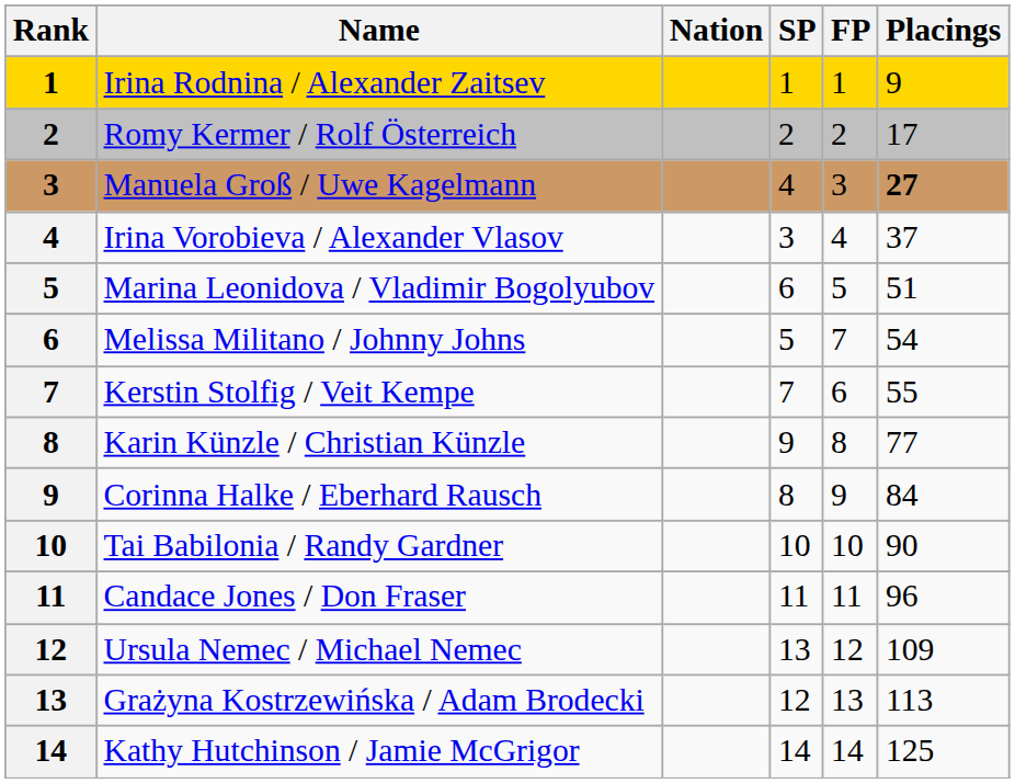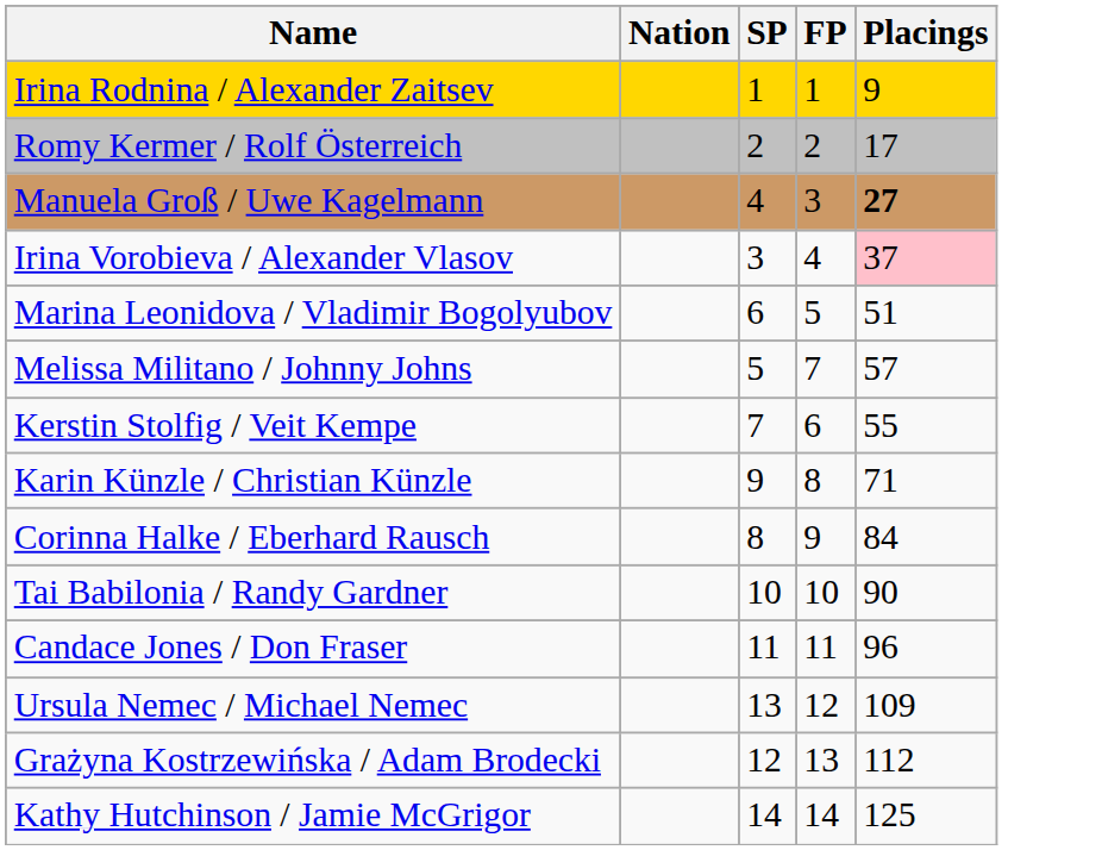- column: Rank | 1 | 2 | 3 | 4 | 5 | 6 | 7 | 8 | 9 | 10 | 11 | 12 | 13 | 14
Irina Vorobieva / Alexander Vlasov | Placings: no background -> pink background
Melissa Militano / Johnny Johns | Placings: 54 -> 57
Karin Künzle / Christian Künzle | Placings: 77 -> 71
Grażyna Kostrzewińska / Adam Brodecki | Placings: 113 -> 112
